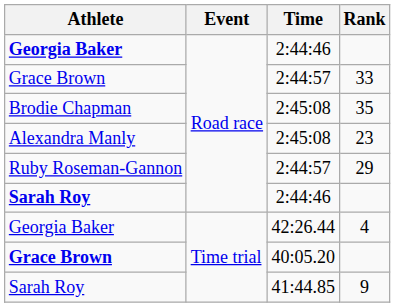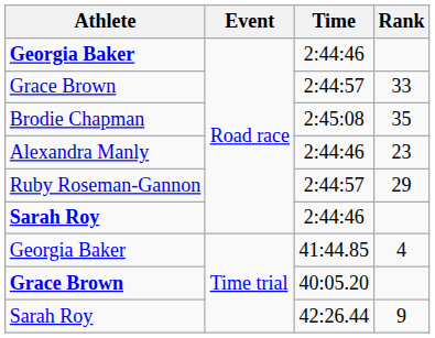23 | Time: 2:45:08 -> 2:44:46
4 | Time: 42:26.44 -> 41:44.85
9 | Time: 41:44.85 -> 42:26.44
